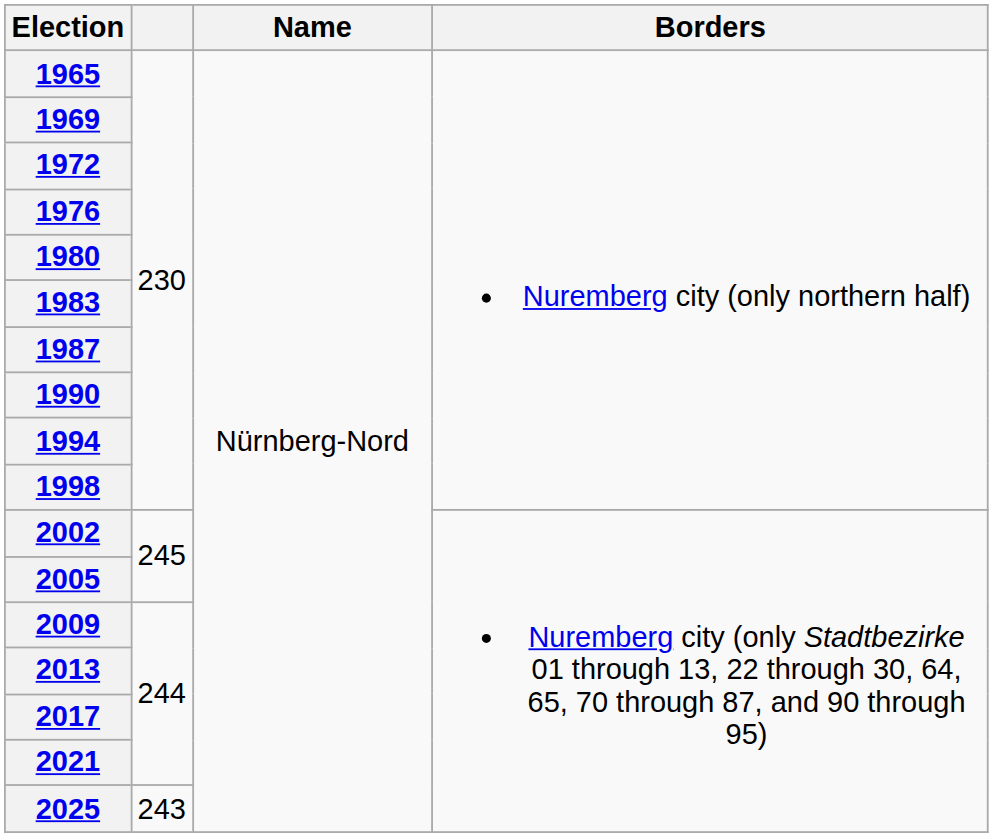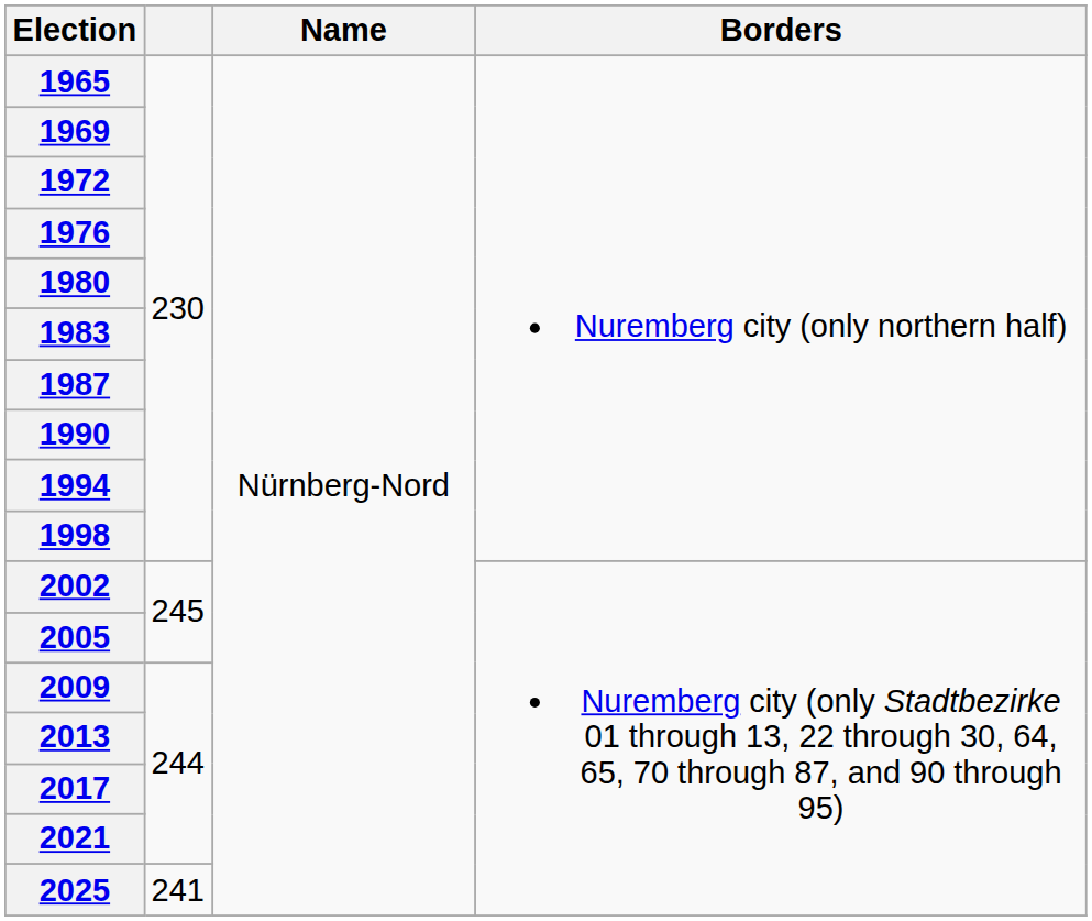2025 | column 2: 243 -> 241
